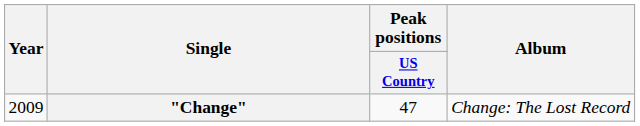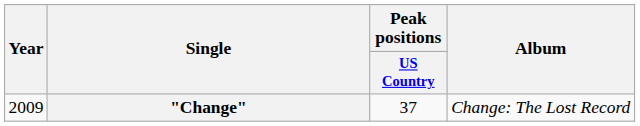"Change" | Peak positions / US Country: 47 -> 37
